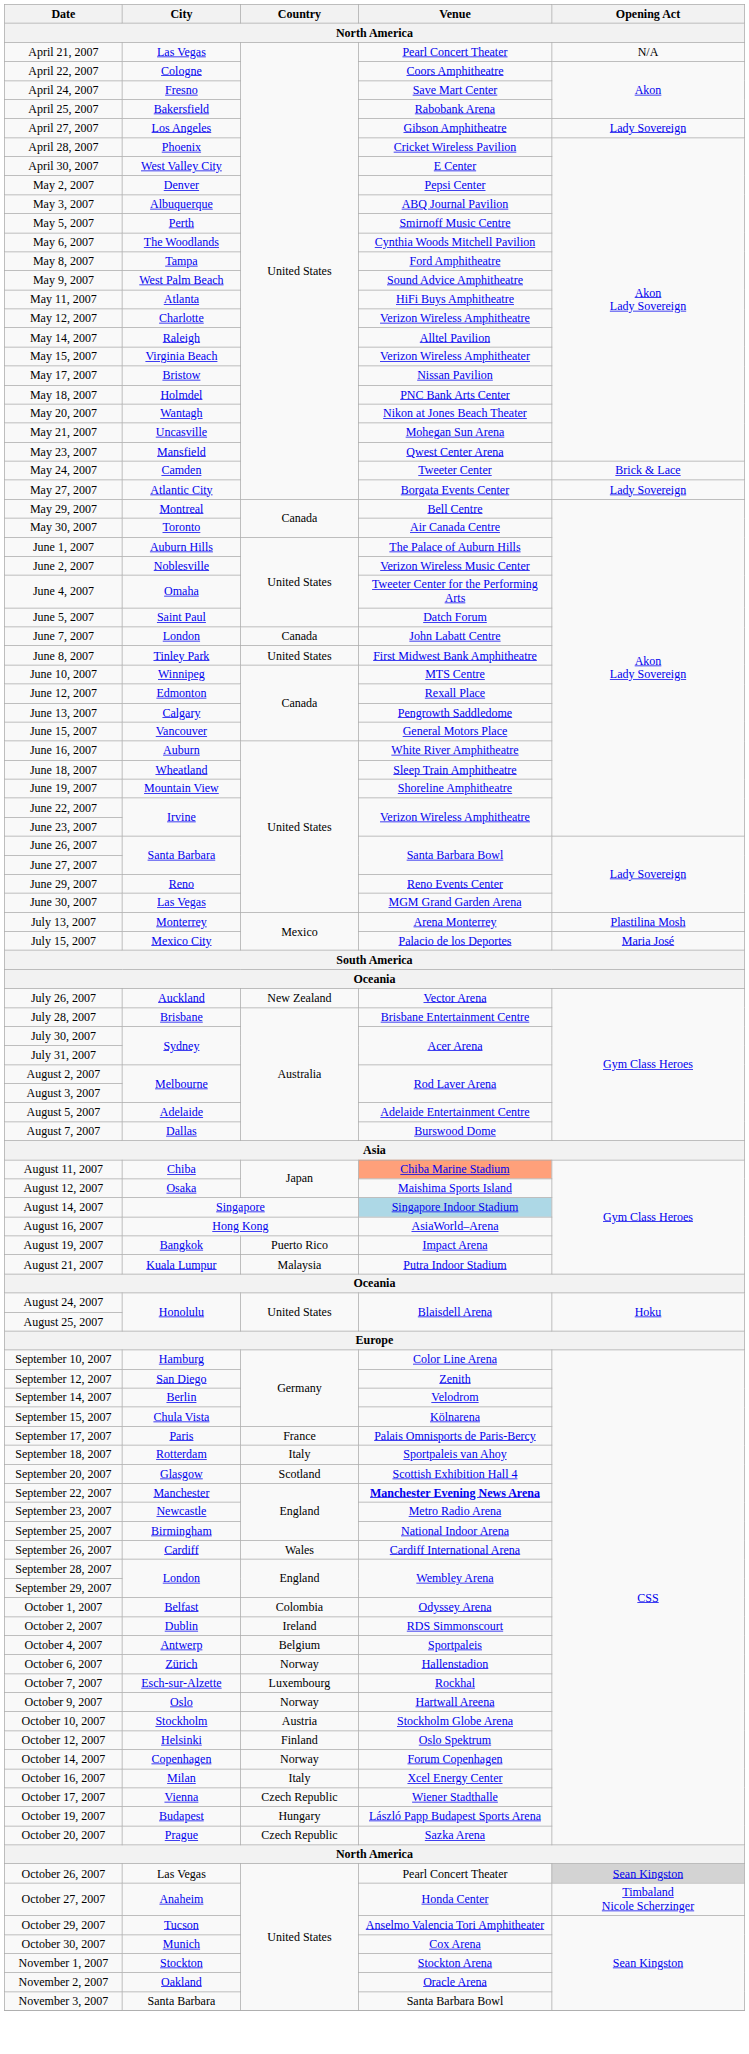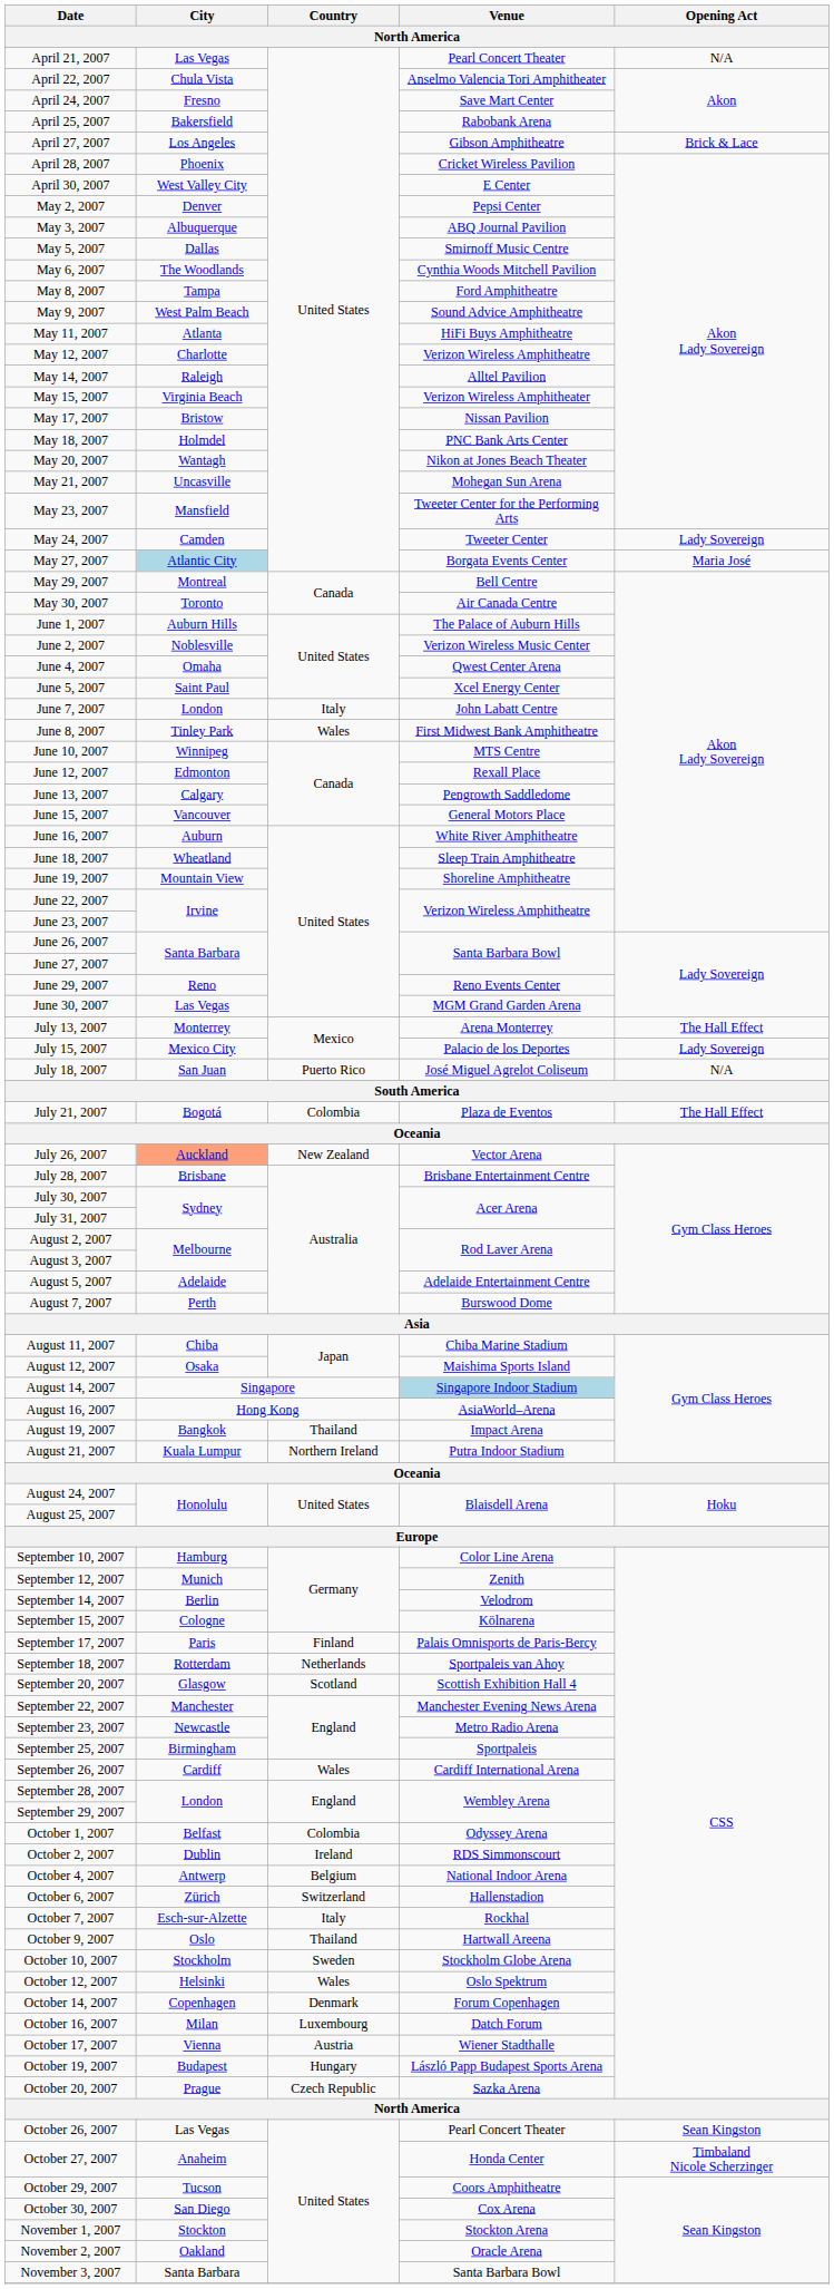April 22, 2007 | City: Cologne -> Chula Vista
April 22, 2007 | Venue: Coors Amphitheatre -> Anselmo Valencia Tori Amphitheater
April 27, 2007 | Opening Act: Lady Sovereign -> Brick & Lace
May 5, 2007 | City: Perth -> Dallas
May 23, 2007 | Venue: Qwest Center Arena -> Tweeter Center for the Performing Arts
May 24, 2007 | Opening Act: Brick & Lace -> Lady Sovereign
May 27, 2007 | City: no background -> lightblue background
May 27, 2007 | Opening Act: Lady Sovereign -> Maria José
June 4, 2007 | Venue: Tweeter Center for the Performing Arts -> Qwest Center Arena
June 5, 2007 | Venue: Datch Forum -> Xcel Energy Center
June 7, 2007 | Country: Canada -> Italy
June 8, 2007 | Country: United States -> Wales
July 13, 2007 | Opening Act: Plastilina Mosh -> The Hall Effect
July 15, 2007 | Opening Act: Maria José -> Lady Sovereign
+ row: July 18, 2007 | San Juan | Puerto Rico | José Miguel Agrelot Coliseum | N/A
+ row: July 21, 2007 | Bogotá | Colombia | Plaza de Eventos | The Hall Effect
July 26, 2007 | City: no background -> lightsalmon background
August 7, 2007 | City: Dallas -> Perth
August 11, 2007 | Venue: lightsalmon background -> no background
August 19, 2007 | Country: Puerto Rico -> Thailand
August 21, 2007 | Country: Malaysia -> Northern Ireland
September 12, 2007 | City: San Diego -> Munich
September 15, 2007 | City: Chula Vista -> Cologne
September 17, 2007 | Country: France -> Finland
September 18, 2007 | Country: Italy -> Netherlands
September 22, 2007 | Venue: bold -> normal
September 25, 2007 | Venue: National Indoor Arena -> Sportpaleis
October 4, 2007 | Venue: Sportpaleis -> National Indoor Arena
October 6, 2007 | Country: Norway -> Switzerland
October 7, 2007 | Country: Luxembourg -> Italy
October 9, 2007 | Country: Norway -> Thailand
October 10, 2007 | Country: Austria -> Sweden
October 12, 2007 | Country: Finland -> Wales
October 14, 2007 | Country: Norway -> Denmark
October 16, 2007 | Country: Italy -> Luxembourg
October 16, 2007 | Venue: Xcel Energy Center -> Datch Forum
October 17, 2007 | Country: Czech Republic -> Austria
October 26, 2007 | Opening Act: lightgrey background -> no background
October 29, 2007 | Venue: Anselmo Valencia Tori Amphitheater -> Coors Amphitheatre
October 30, 2007 | City: Munich -> San Diego
